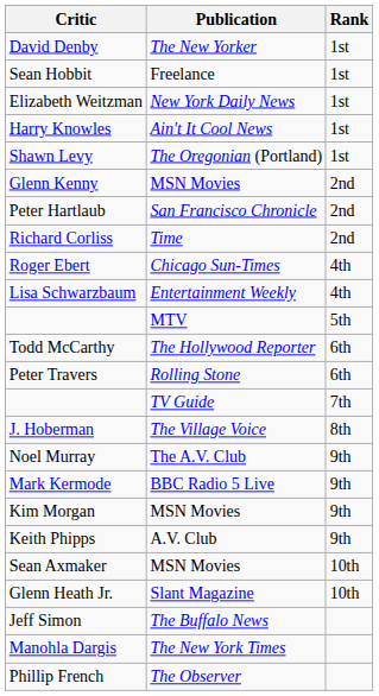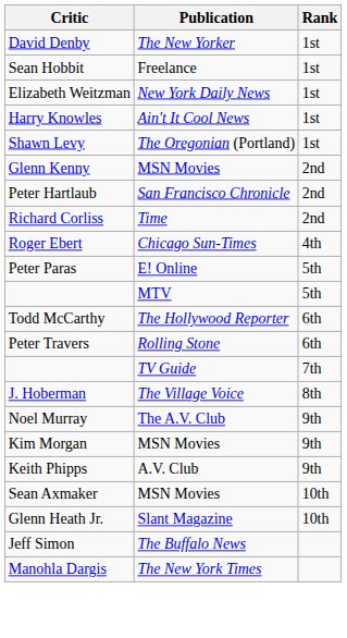- row: Lisa Schwarzbaum | Entertainment Weekly | 4th
+ row: Peter Paras | E! Online | 5th
- row: Mark Kermode | BBC Radio 5 Live | 9th
- row: Phillip French | The Observer
